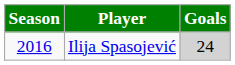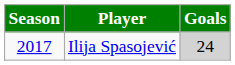Ilija Spasojević | Season: 2016 -> 2017
